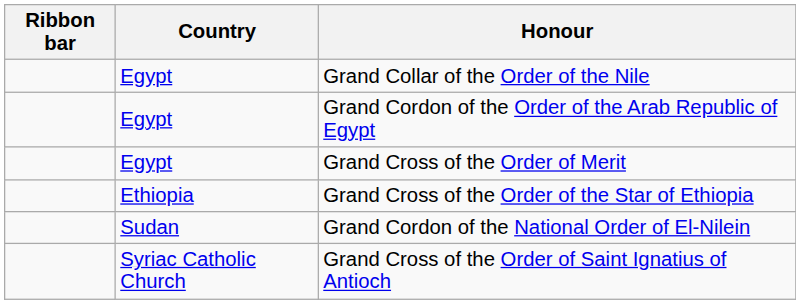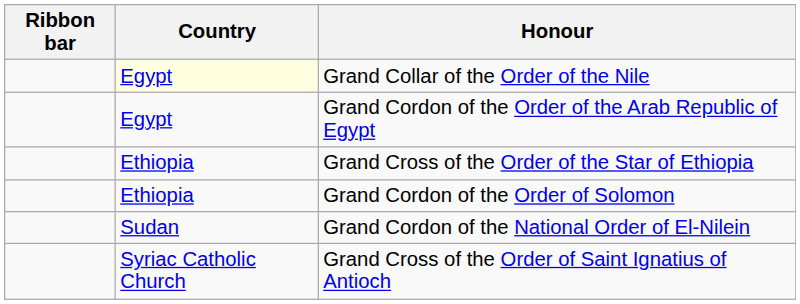Grand Collar of the Order of the Nile | Country: no background -> lightyellow background
- row: Egypt | Grand Cross of the Order of Merit
+ row: Ethiopia | Grand Cordon of the Order of Solomon
